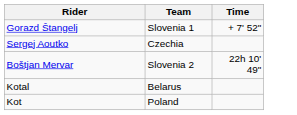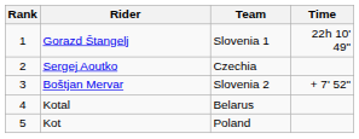+ column: Rank | 1 | 2 | 3 | 4 | 5
Gorazd Štangelj | Time: + 7' 52" -> 22h 10' 49"
Boštjan Mervar | Time: 22h 10' 49" -> + 7' 52"
